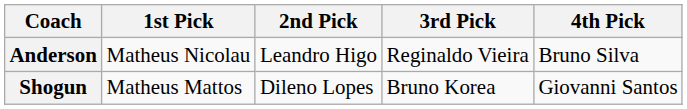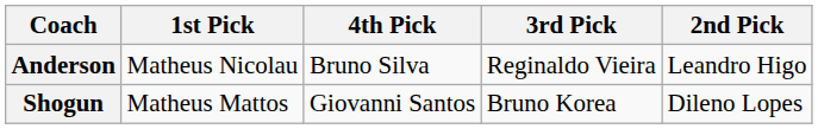columns swapped: 2nd Pick <-> 4th Pick
